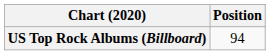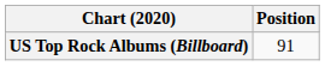US Top Rock Albums (Billboard) | Position: 94 -> 91
